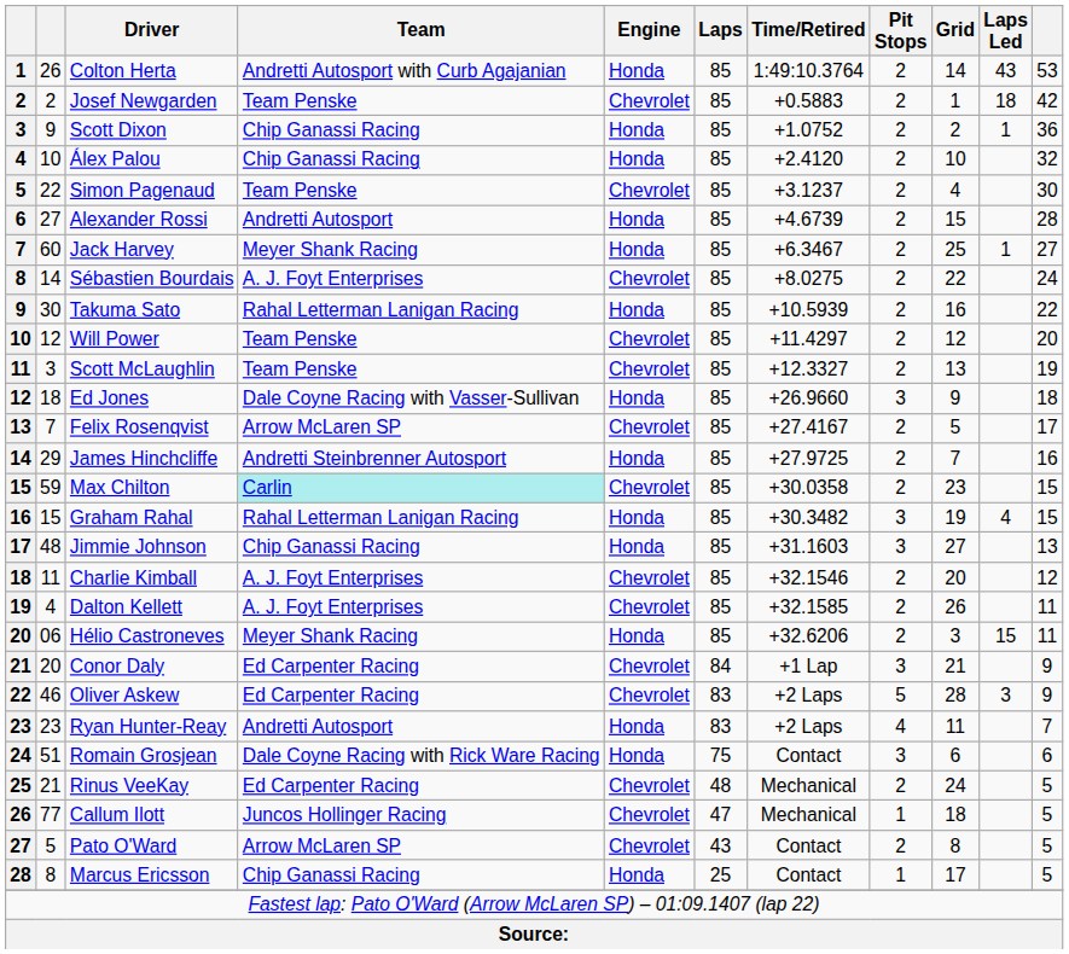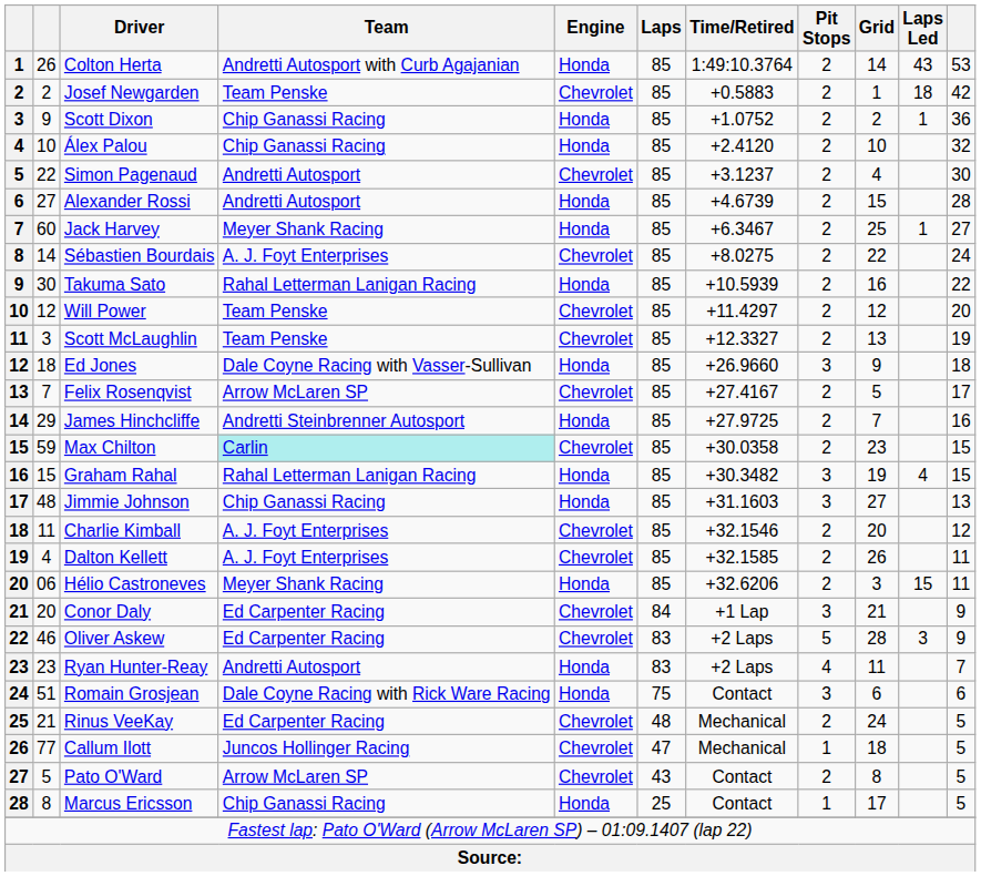Simon Pagenaud | Team: Team Penske -> Andretti Autosport
